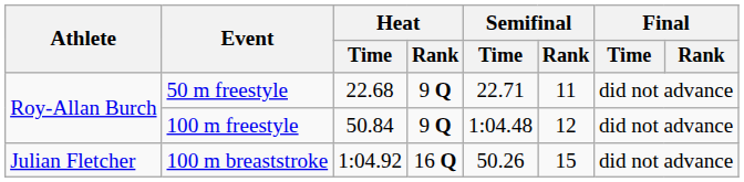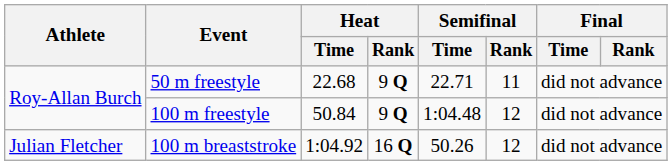100 m breaststroke | Semifinal / Rank: 15 -> 12
